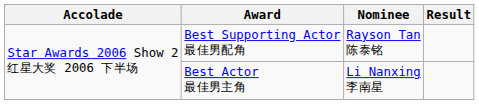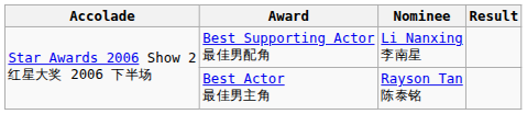Best Supporting Actor 最佳男配角 | Nominee: Rayson Tan 陈泰铭 -> Li Nanxing 李南星
Best Actor 最佳男主角 | Nominee: Li Nanxing 李南星 -> Rayson Tan 陈泰铭
